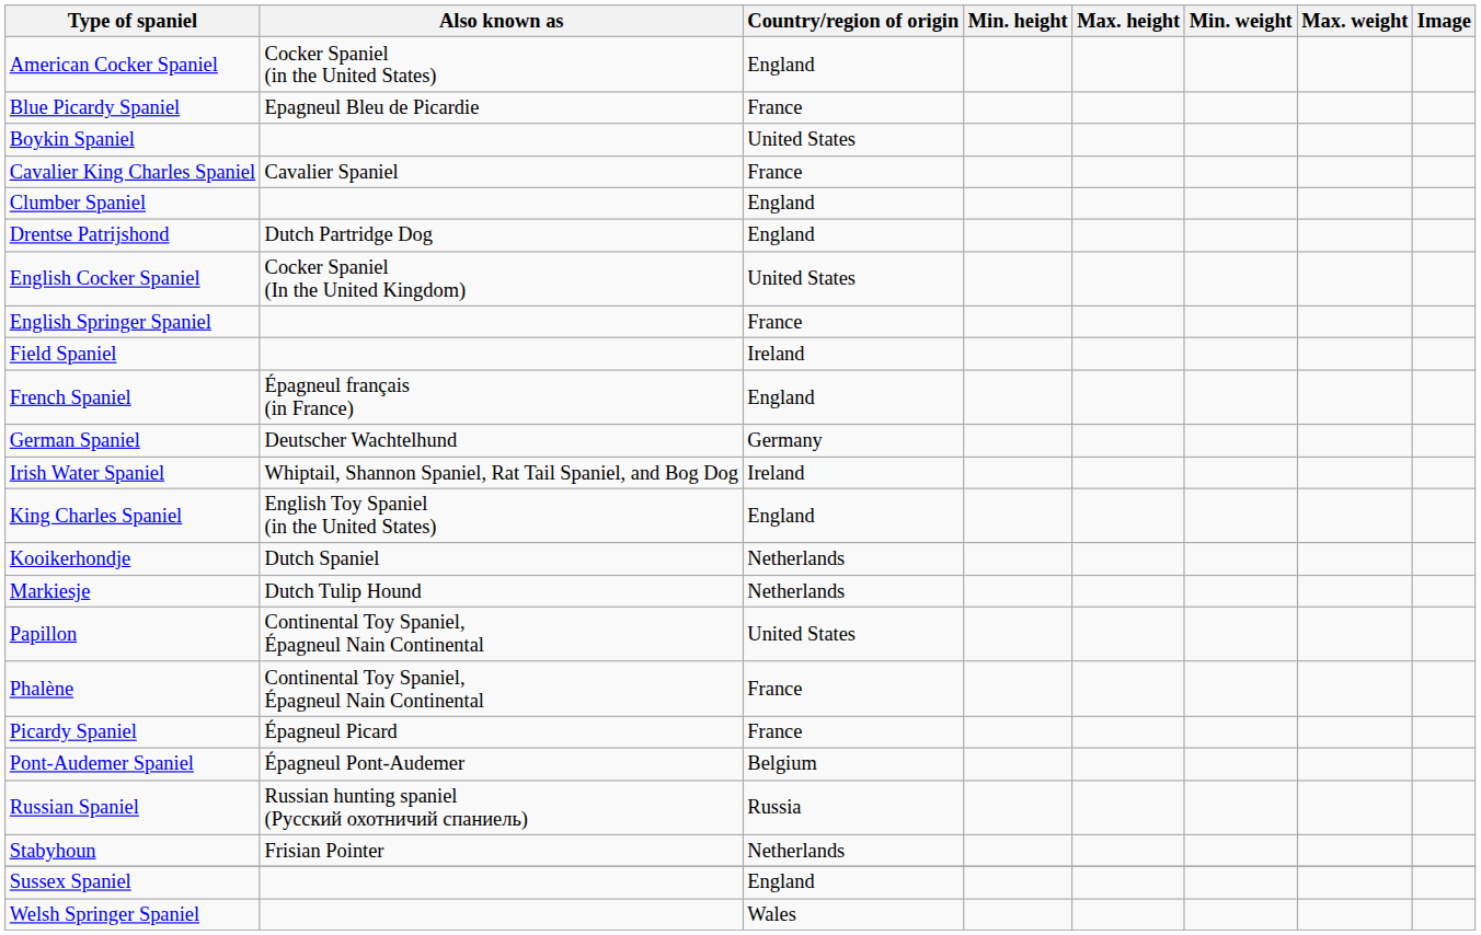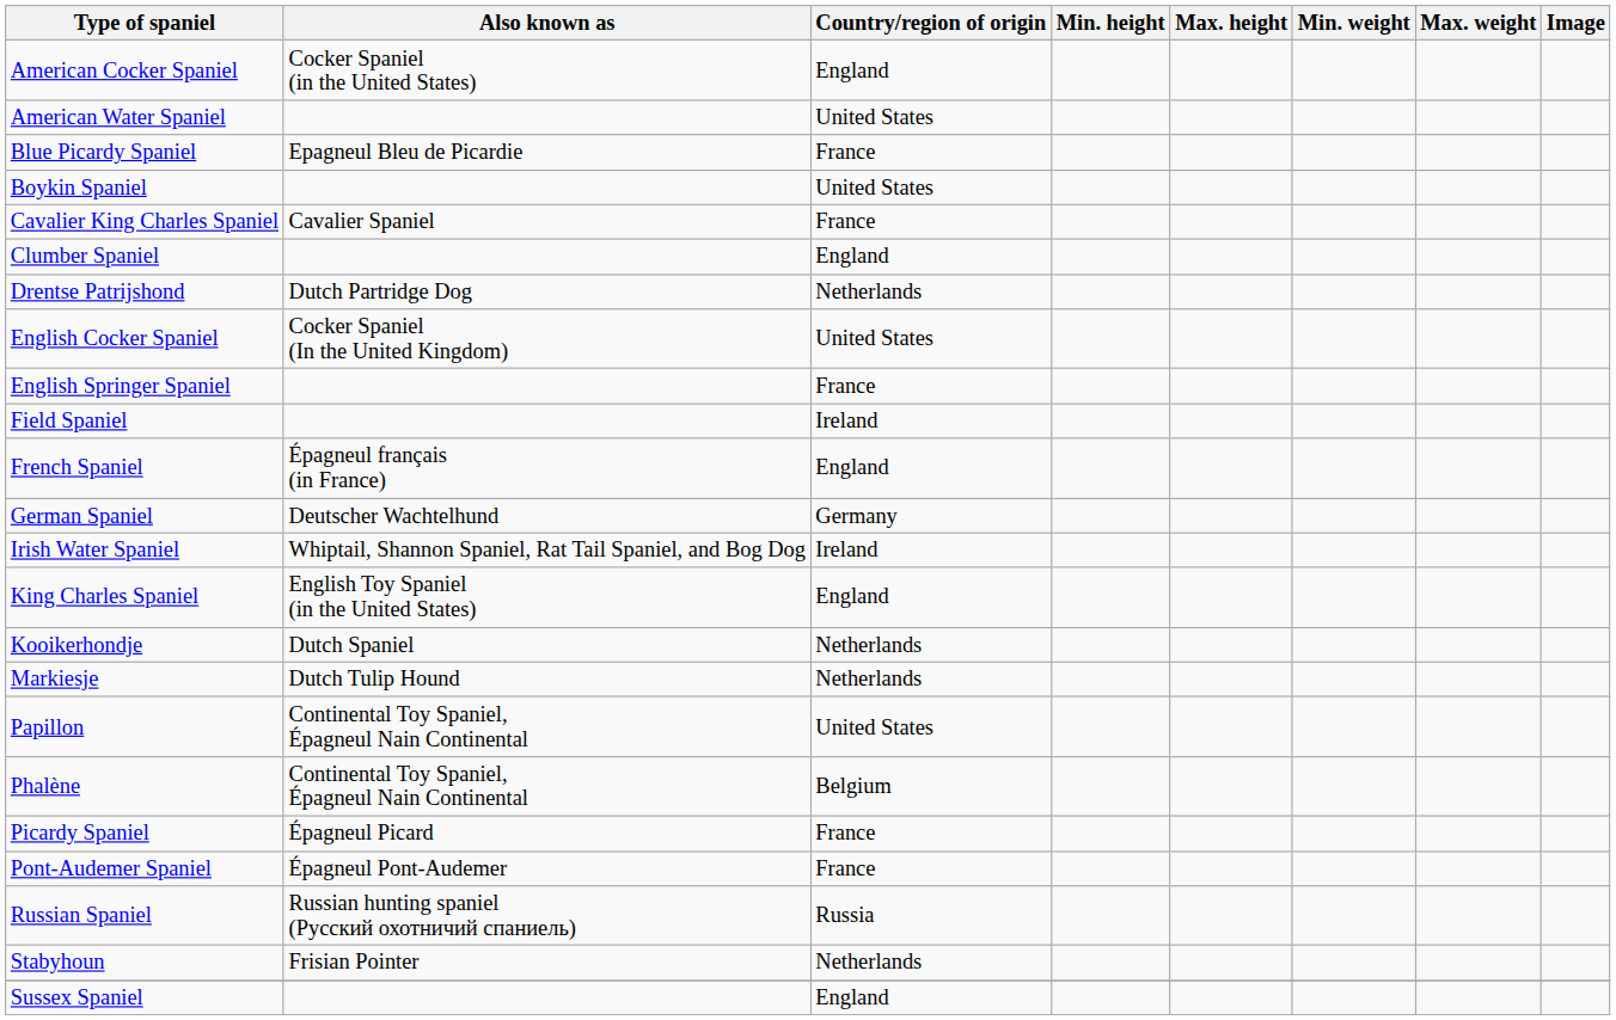+ row: American Water Spaniel | United States
Drentse Patrijshond | Country/region of origin: England -> Netherlands
Phalène | Country/region of origin: France -> Belgium
Pont-Audemer Spaniel | Country/region of origin: Belgium -> France
- row: Welsh Springer Spaniel | Wales
